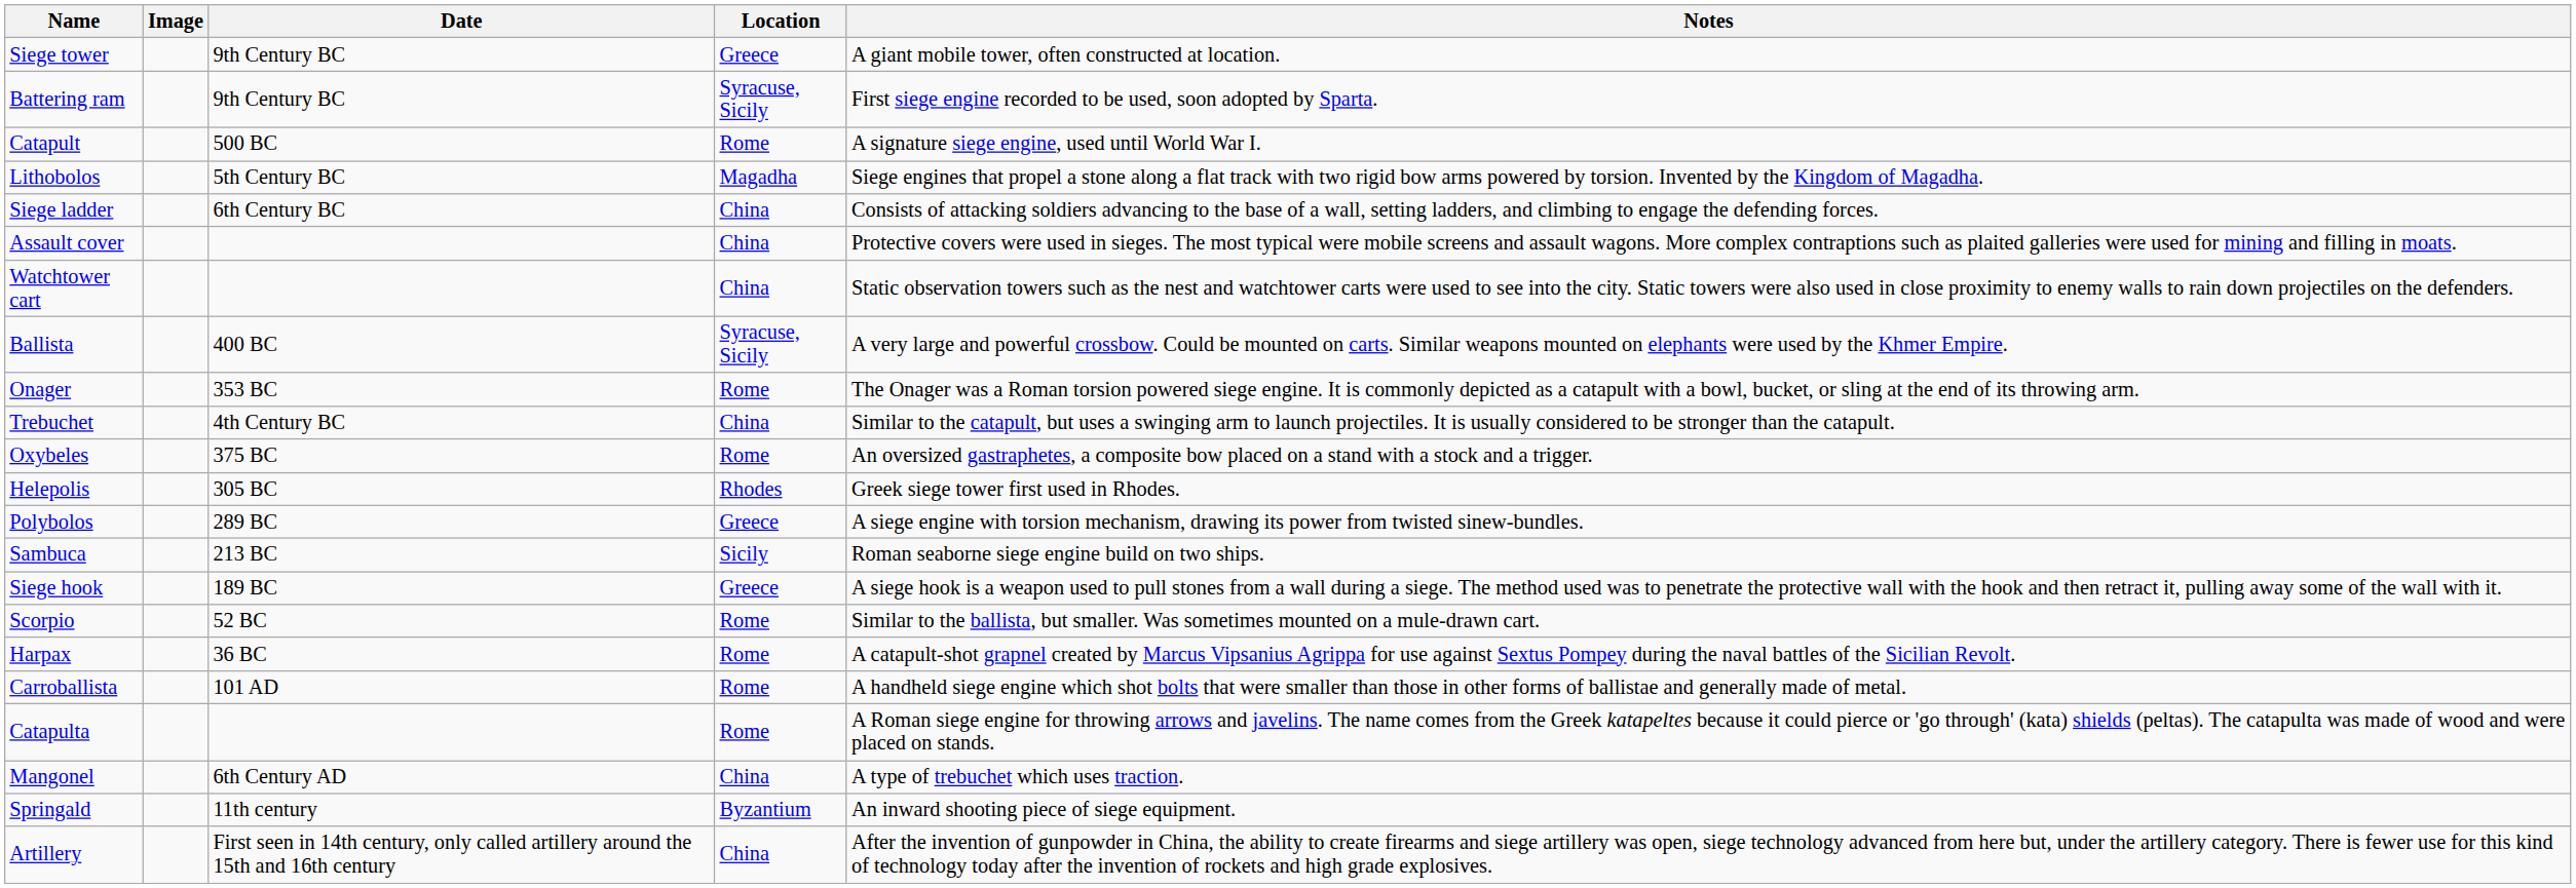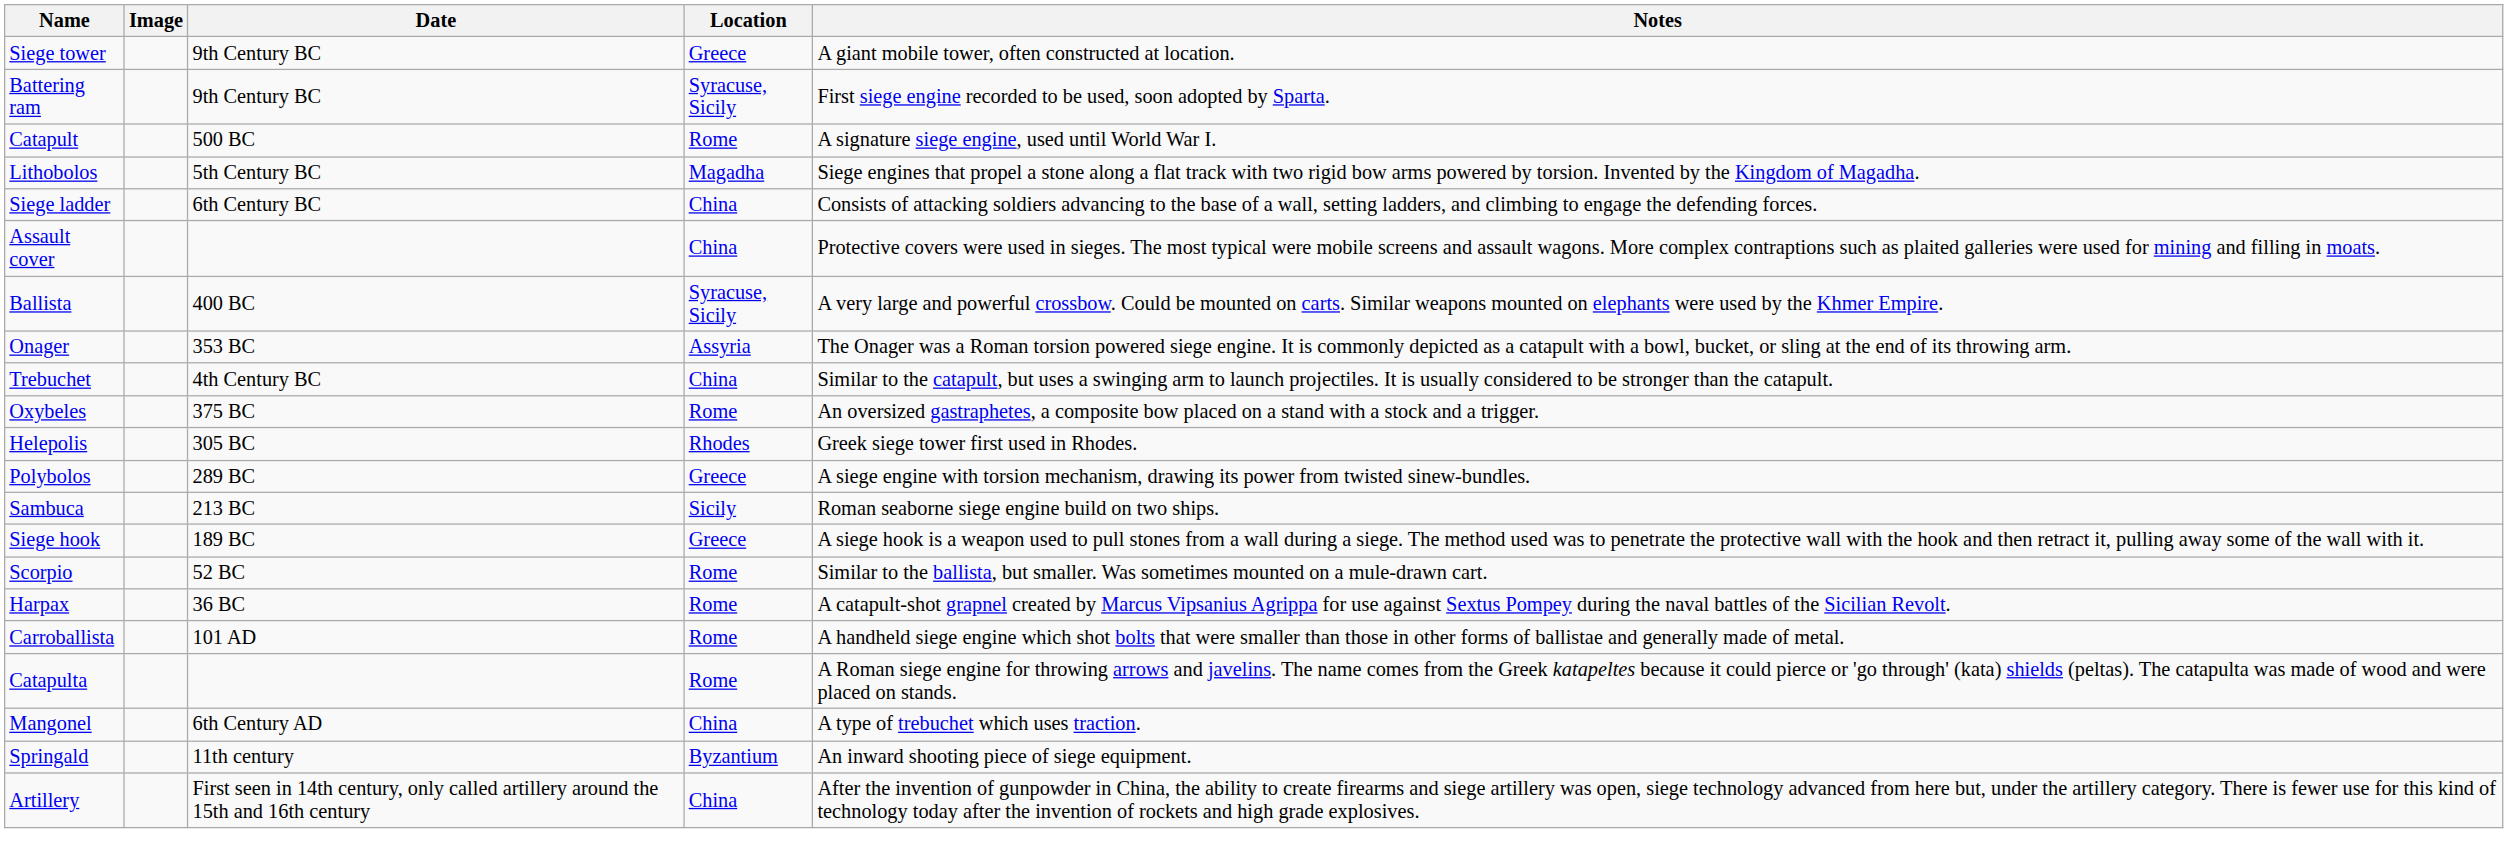- row: Watchtower cart | China | Static observation towers such as the nest and watchtower carts were used to see into the city. Static towers were also used in close proximity to enemy walls to rain down projectiles on the defenders.
Onager | Location: Rome -> Assyria
